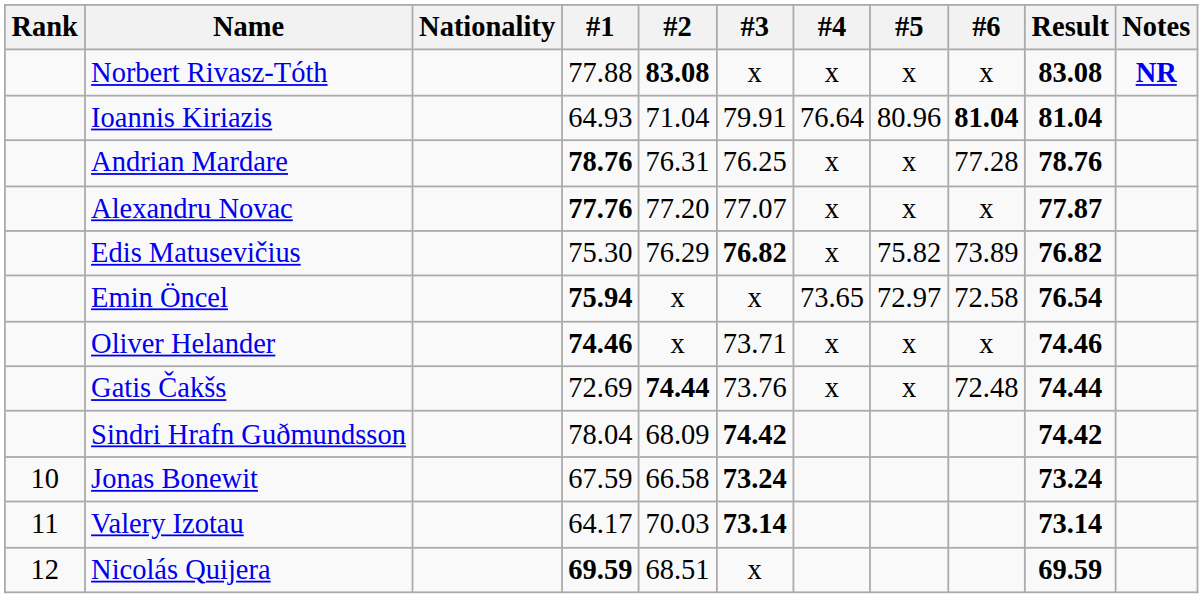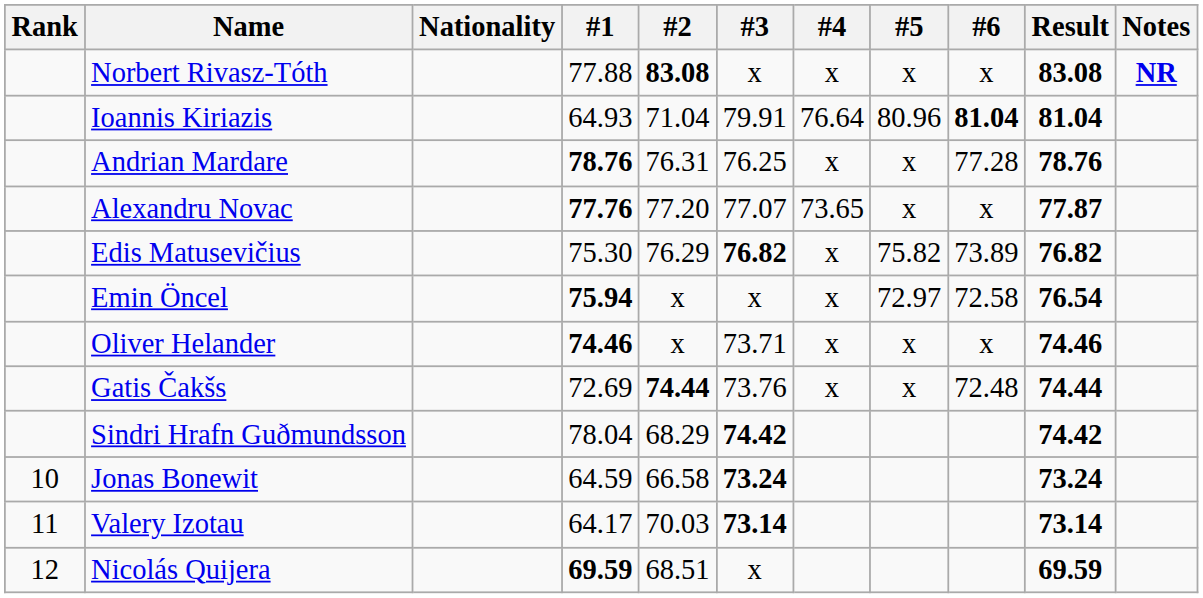Alexandru Novac | #4: x -> 73.65
Emin Öncel | #4: 73.65 -> x
Sindri Hrafn Guðmundsson | #2: 68.09 -> 68.29
Jonas Bonewit | #1: 67.59 -> 64.59
